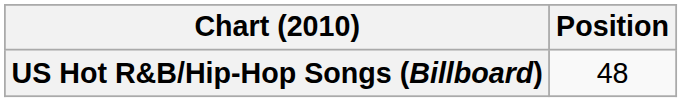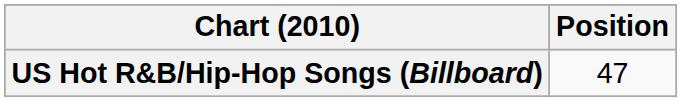US Hot R&B/Hip-Hop Songs (Billboard) | Position: 48 -> 47
